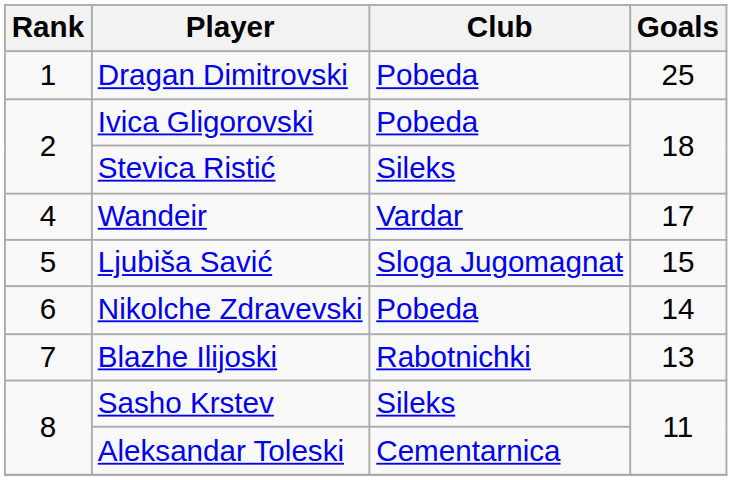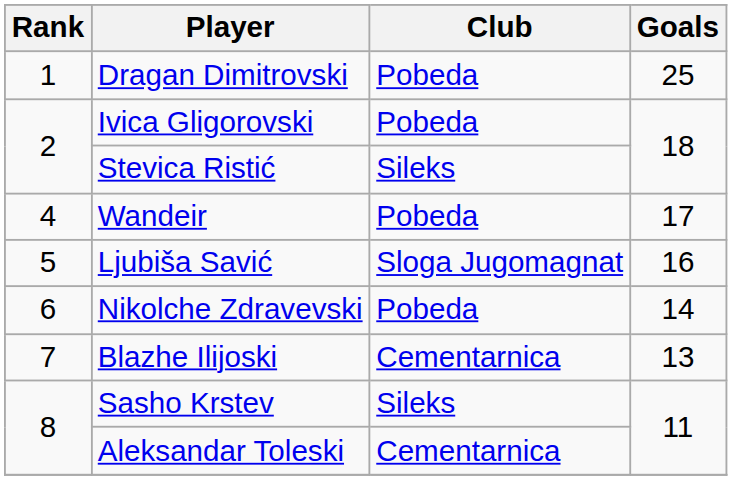Wandeir | Club: Vardar -> Pobeda
Ljubiša Savić | Goals: 15 -> 16
Blazhe Ilijoski | Club: Rabotnichki -> Cementarnica
